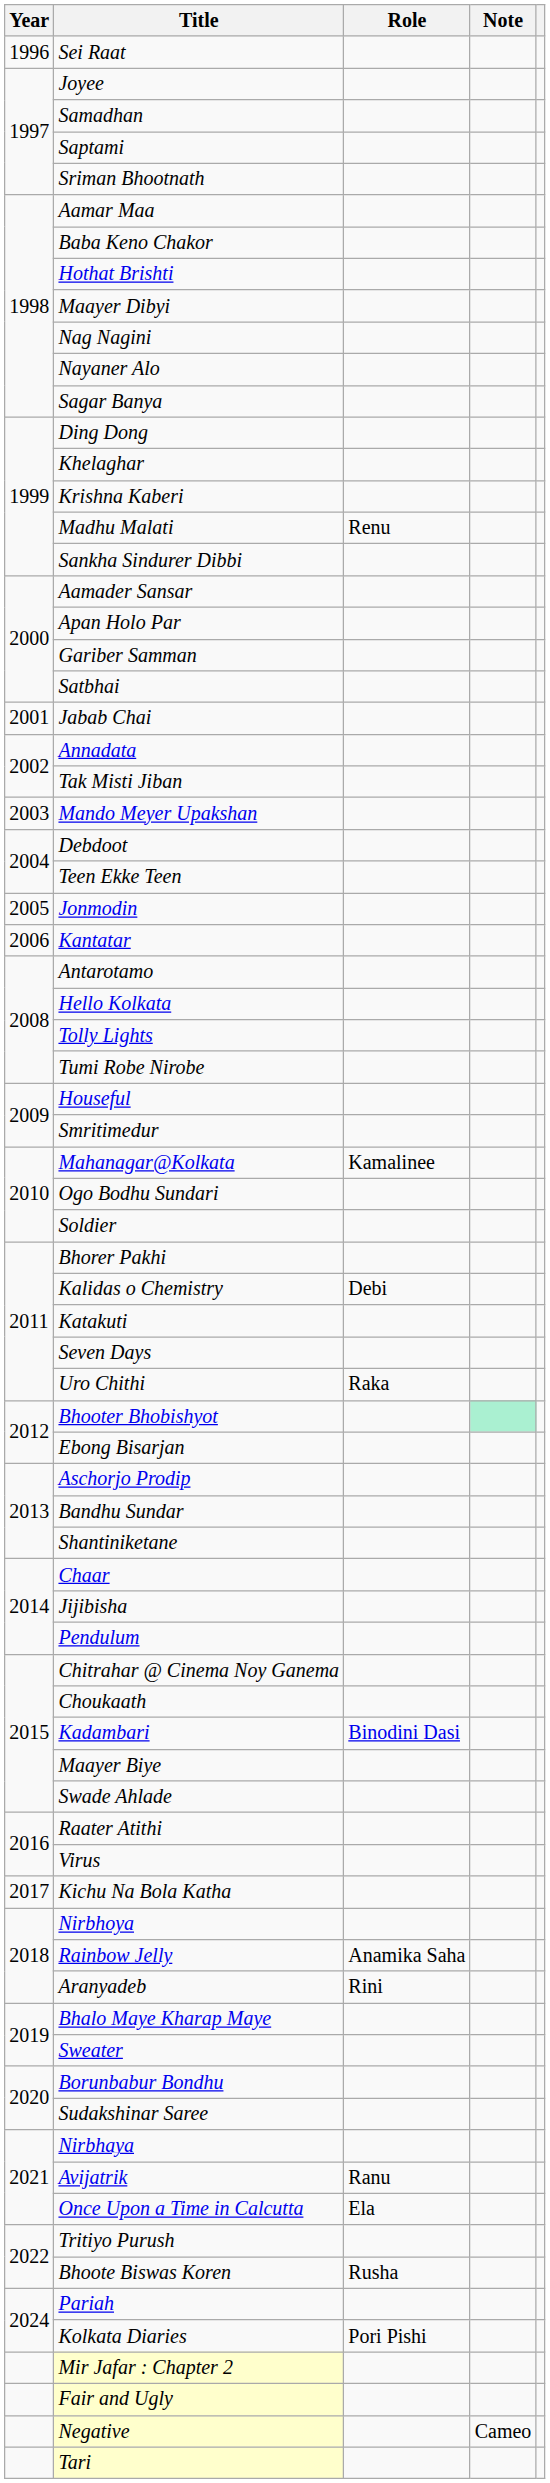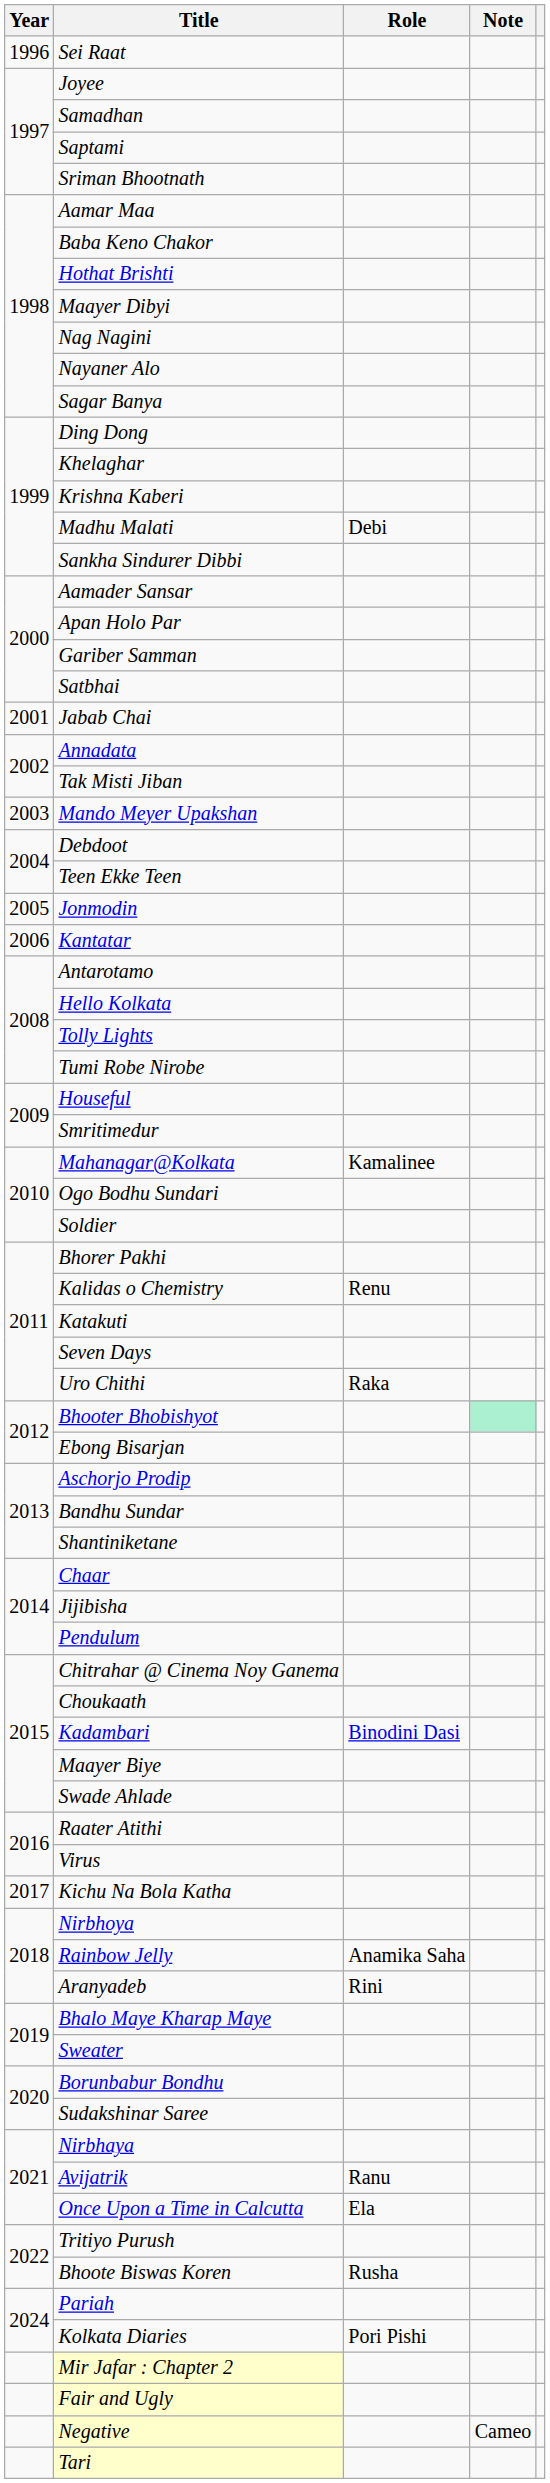Madhu Malati | Role: Renu -> Debi
Kalidas o Chemistry | Role: Debi -> Renu
